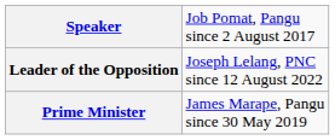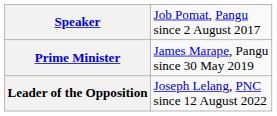rows swapped: Prime Minister <-> Leader of the Opposition
